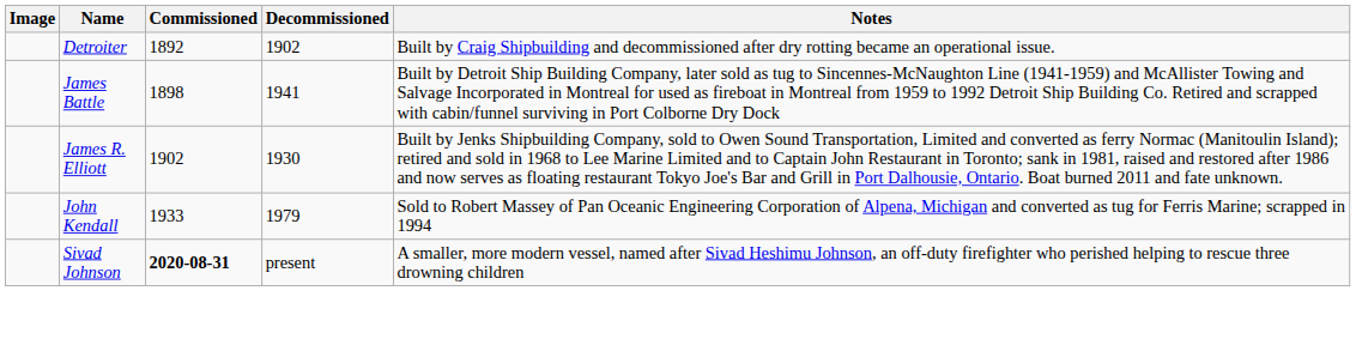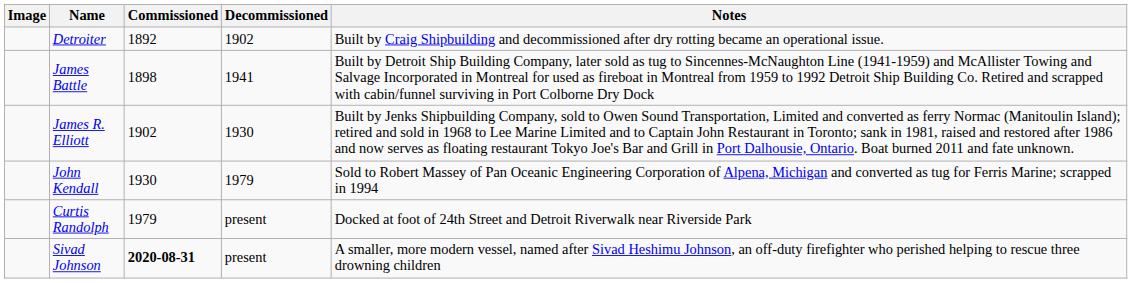John Kendall | Commissioned: 1933 -> 1930
+ row: Curtis Randolph | 1979 | present | Docked at foot of 24th Street and Detroit Riverwalk near Riverside Park
